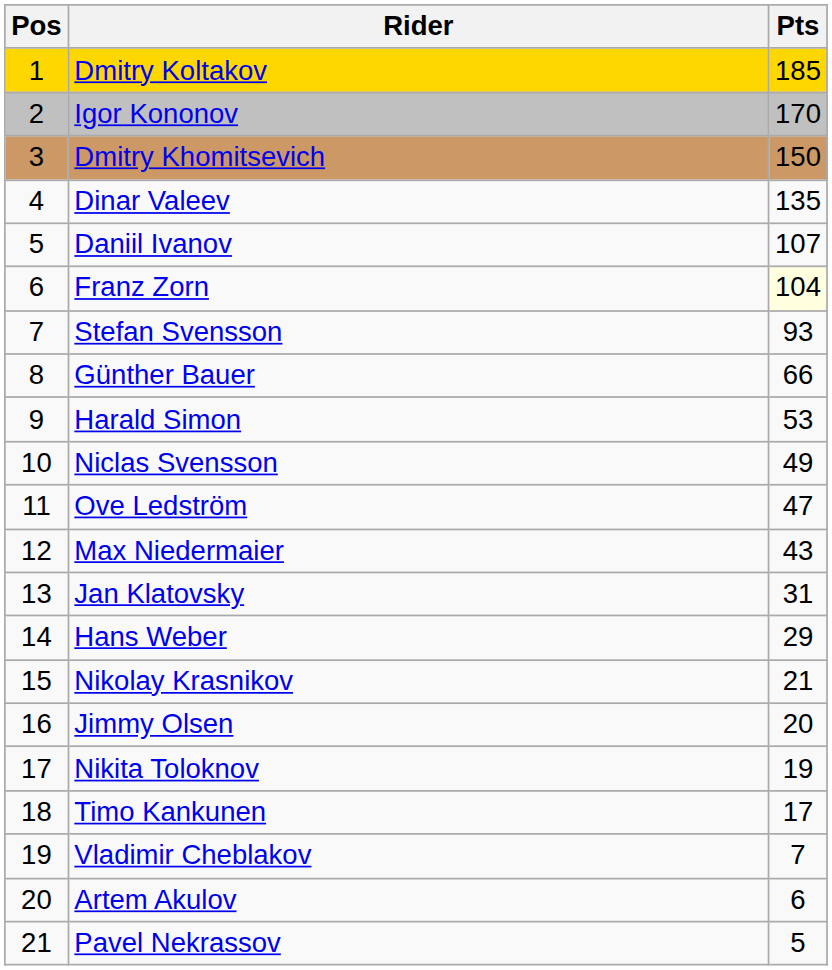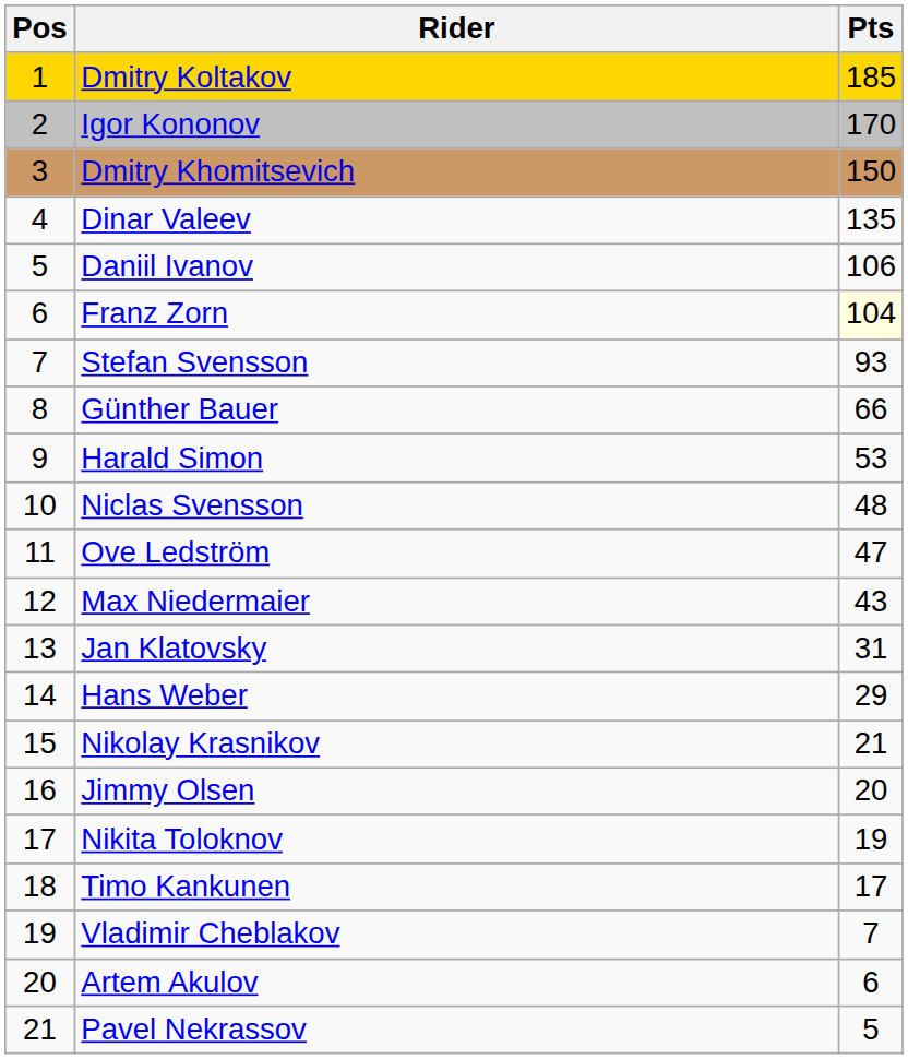Daniil Ivanov | Pts: 107 -> 106
Niclas Svensson | Pts: 49 -> 48
